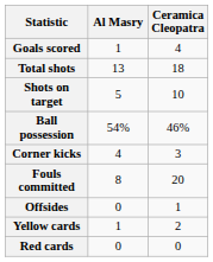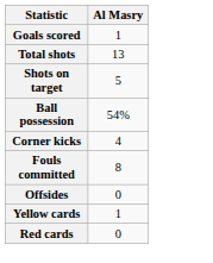- column: Ceramica Cleopatra | 4 | 18 | 10 | 46% | 3 | 20 | 1 | 2 | 0
